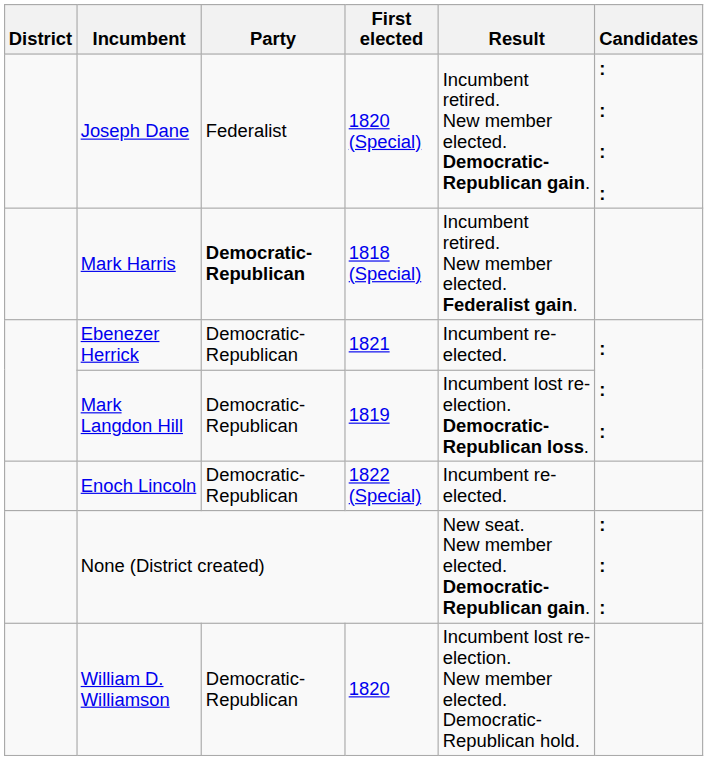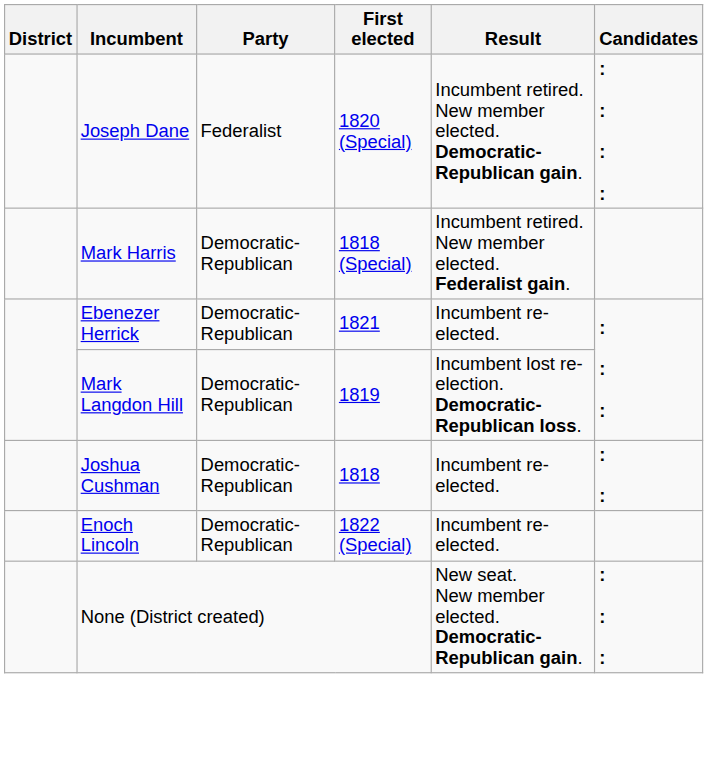Mark Harris | Party: bold -> normal
+ row: Joshua Cushman | Democratic-Republican | 1818 | Incumbent re-elected. | : :
- row: William D. Williamson | Democratic-Republican | 1820 | Incumbent lost re-election. New member elected. Democratic-Republican hold.
